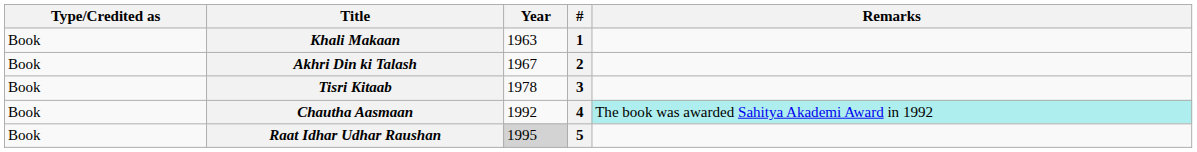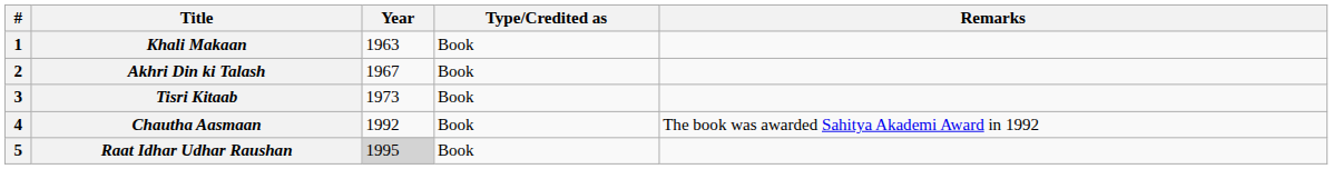columns swapped: # <-> Type/Credited as
Tisri Kitaab | Year: 1978 -> 1973
Chautha Aasmaan | Remarks: paleturquoise background -> no background
